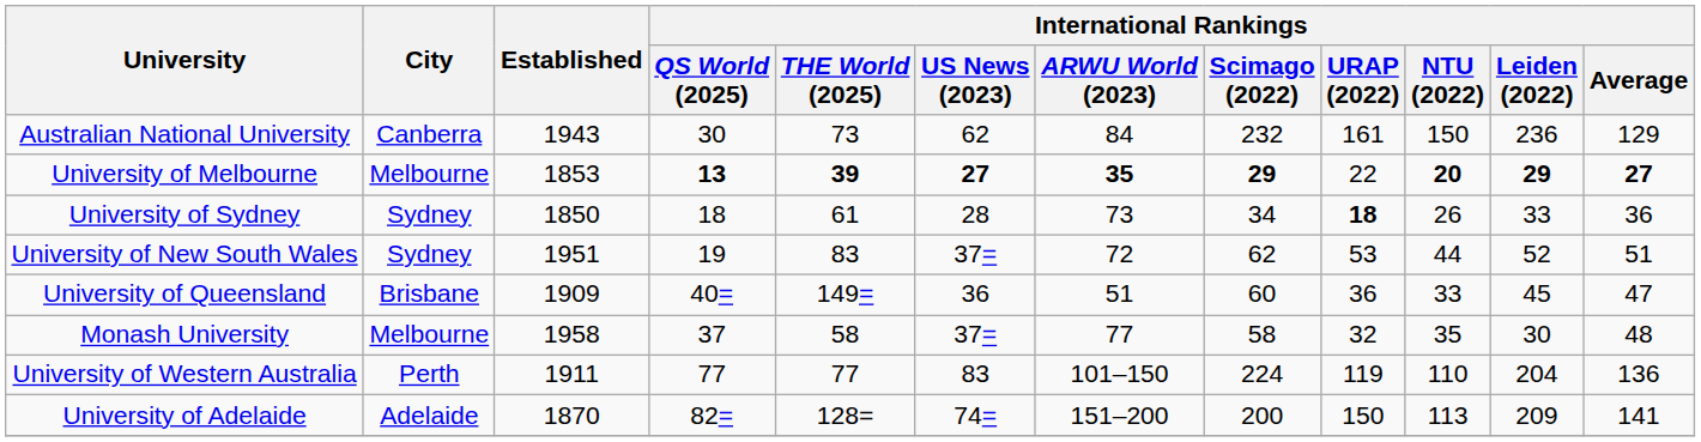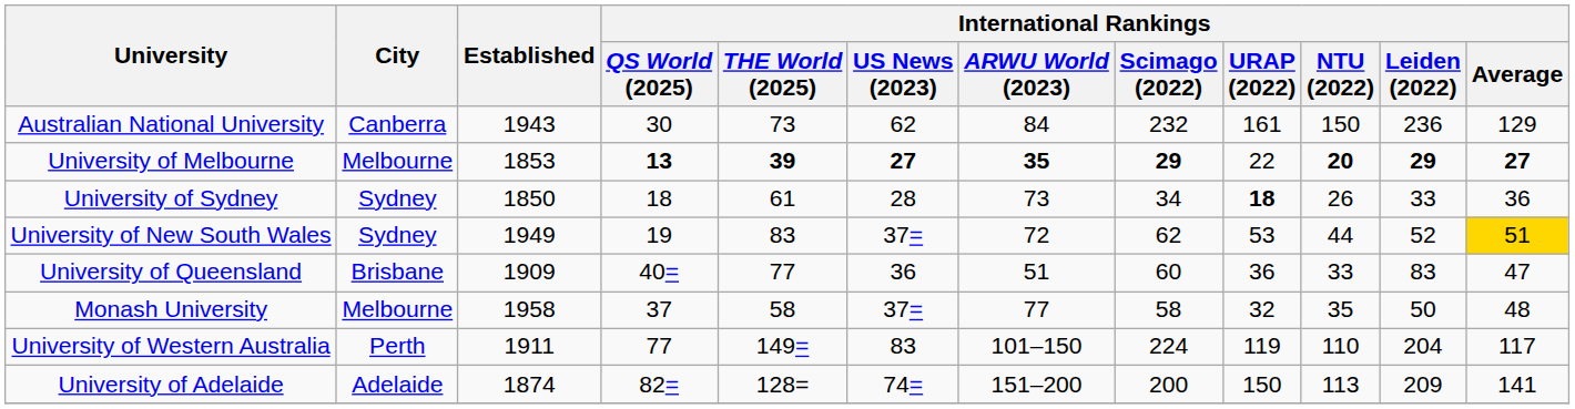University of New South Wales | Established: 1951 -> 1949
University of New South Wales | International Rankings / Average: no background -> gold background
University of Queensland | International Rankings / THE World (2025): 149= -> 77
University of Queensland | International Rankings / Leiden (2022): 45 -> 83
Monash University | International Rankings / Leiden (2022): 30 -> 50
University of Western Australia | International Rankings / THE World (2025): 77 -> 149=
University of Western Australia | International Rankings / Average: 136 -> 117
University of Adelaide | Established: 1870 -> 1874
